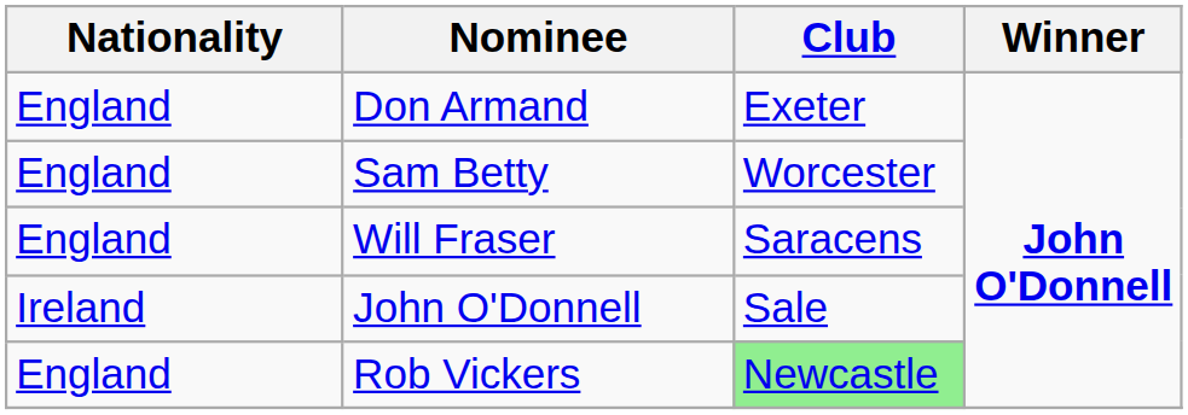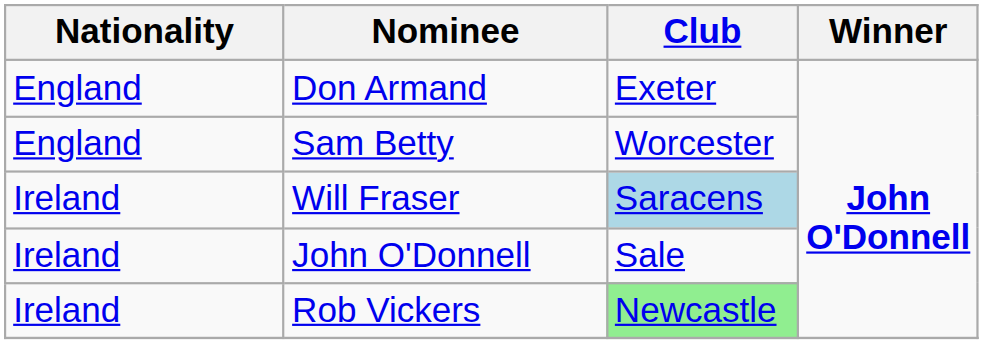Will Fraser | Nationality: England -> Ireland
Will Fraser | Club: no background -> lightblue background
Rob Vickers | Nationality: England -> Ireland
